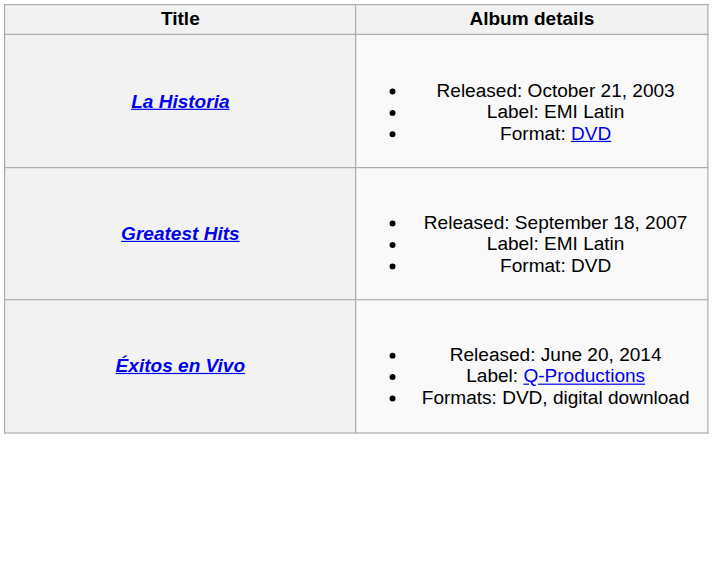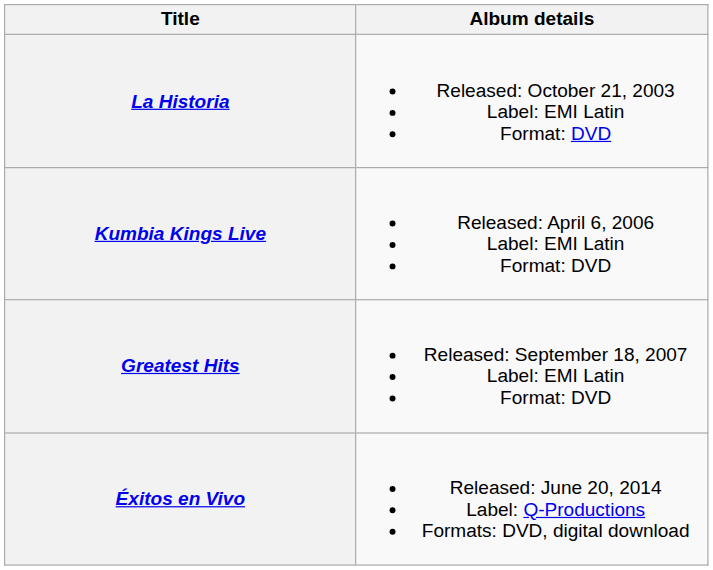+ row: Kumbia Kings Live | Released: April 6, 2006 Label: EMI Latin Format: DVD
